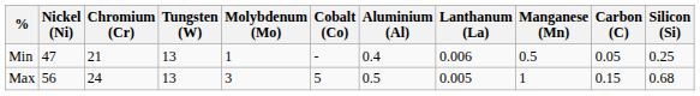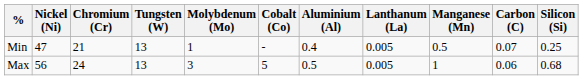Min | Lanthanum (La): 0.006 -> 0.005
Min | Carbon (C): 0.05 -> 0.07
Max | Carbon (C): 0.15 -> 0.06
